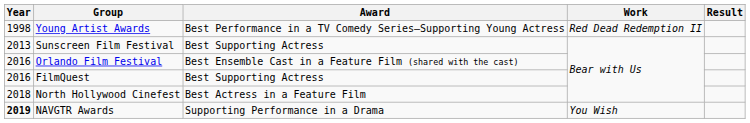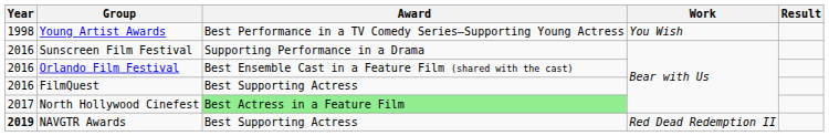Young Artist Awards | Work: Red Dead Redemption II -> You Wish
Sunscreen Film Festival | Year: 2013 -> 2016
Sunscreen Film Festival | Award: Best Supporting Actress -> Supporting Performance in a Drama
North Hollywood Cinefest | Year: 2018 -> 2017
North Hollywood Cinefest | Award: no background -> lightgreen background
NAVGTR Awards | Award: Supporting Performance in a Drama -> Best Supporting Actress
NAVGTR Awards | Work: You Wish -> Red Dead Redemption II
